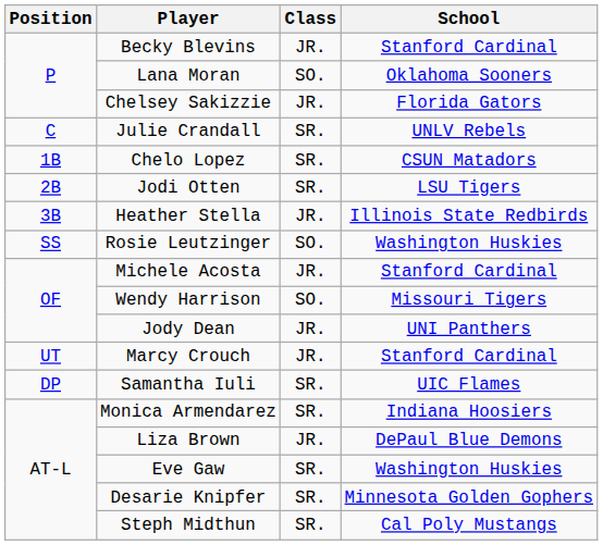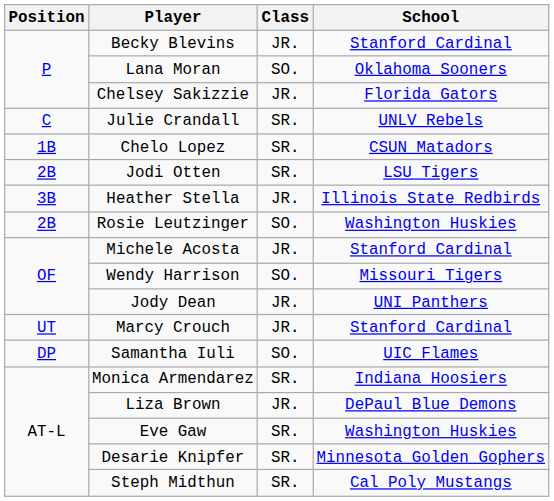Rosie Leutzinger | Position: SS -> 2B
Samantha Iuli | Class: SR. -> SO.
